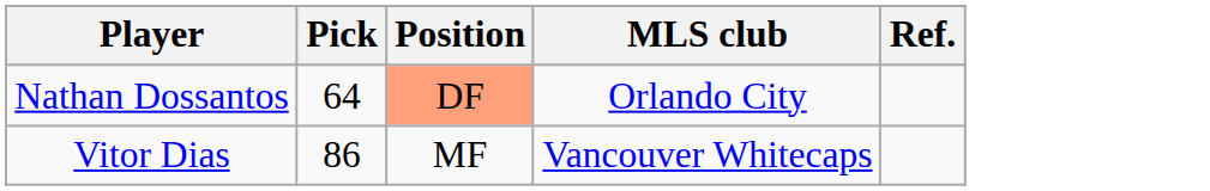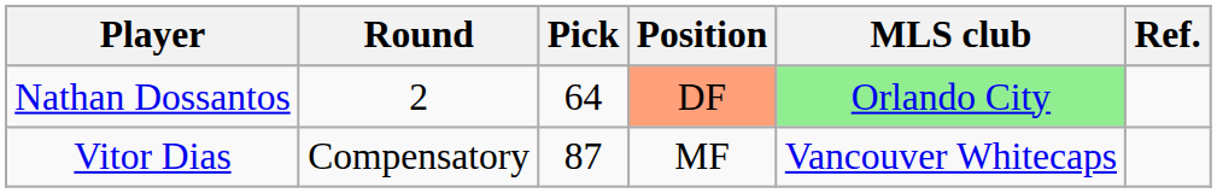+ column: Round | 2 | Compensatory
Nathan Dossantos | MLS club: no background -> lightgreen background
Vitor Dias | Pick: 86 -> 87
